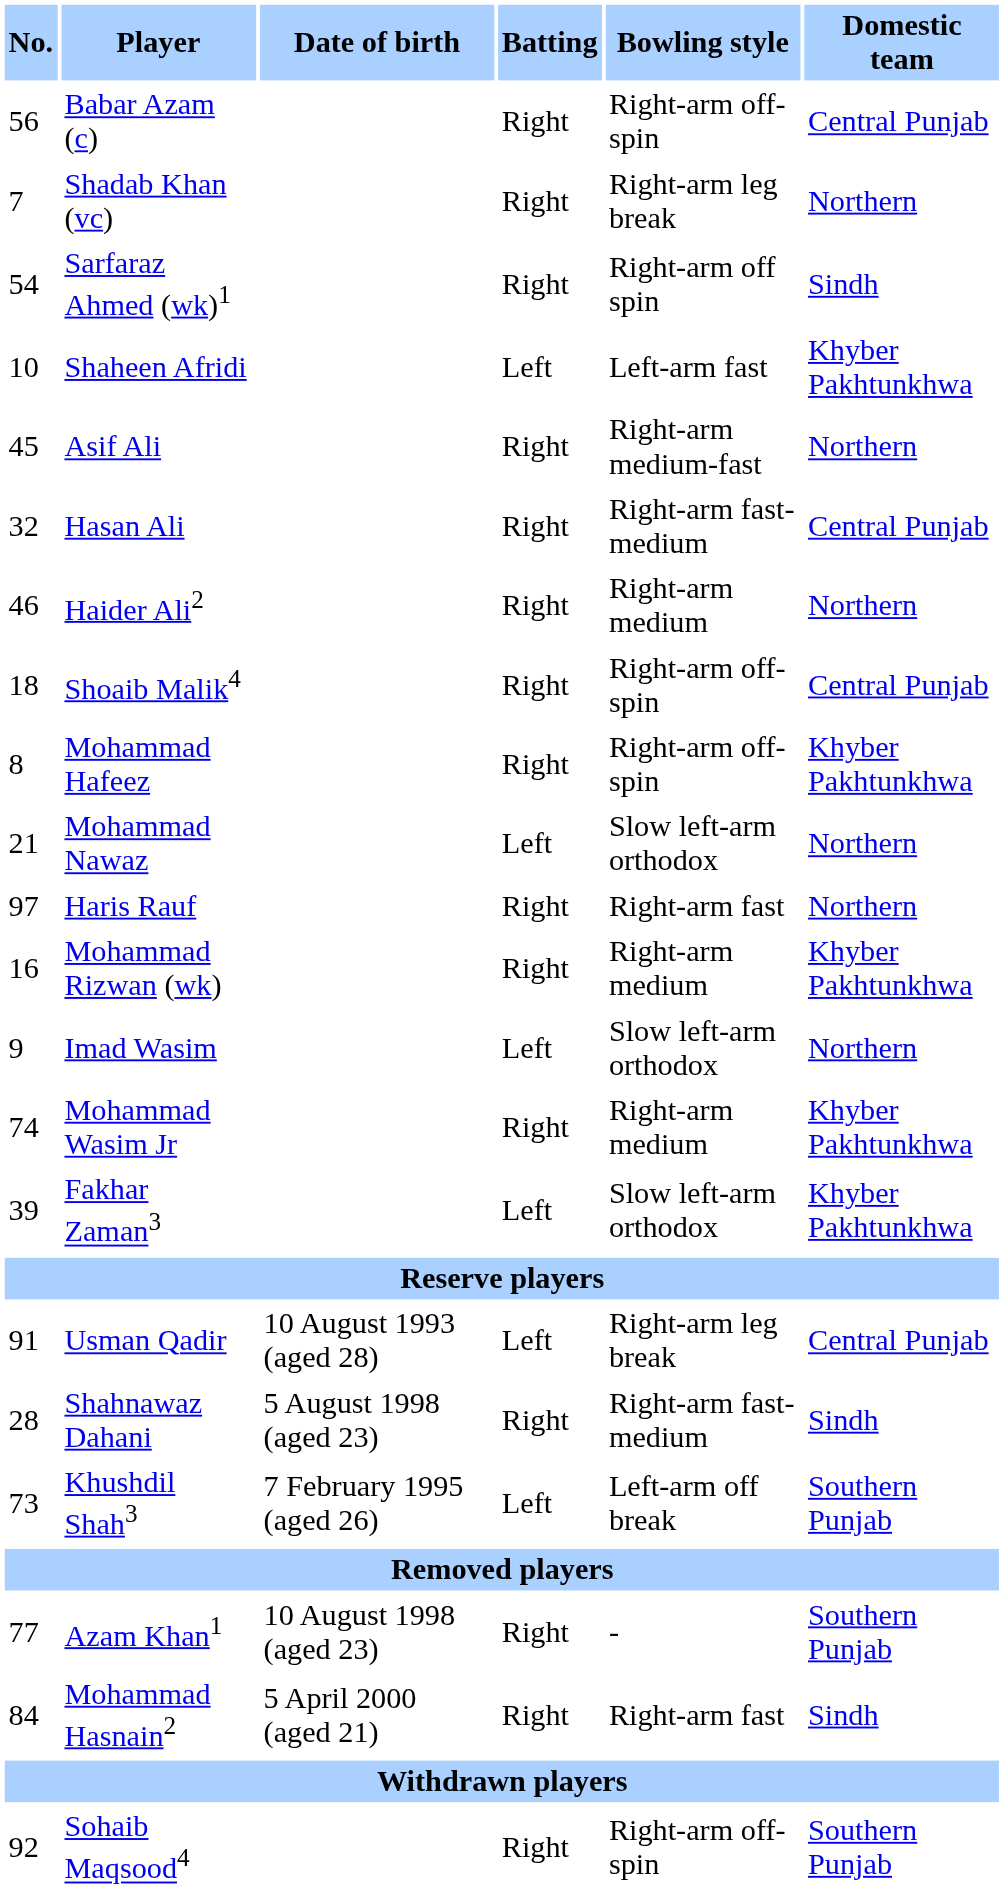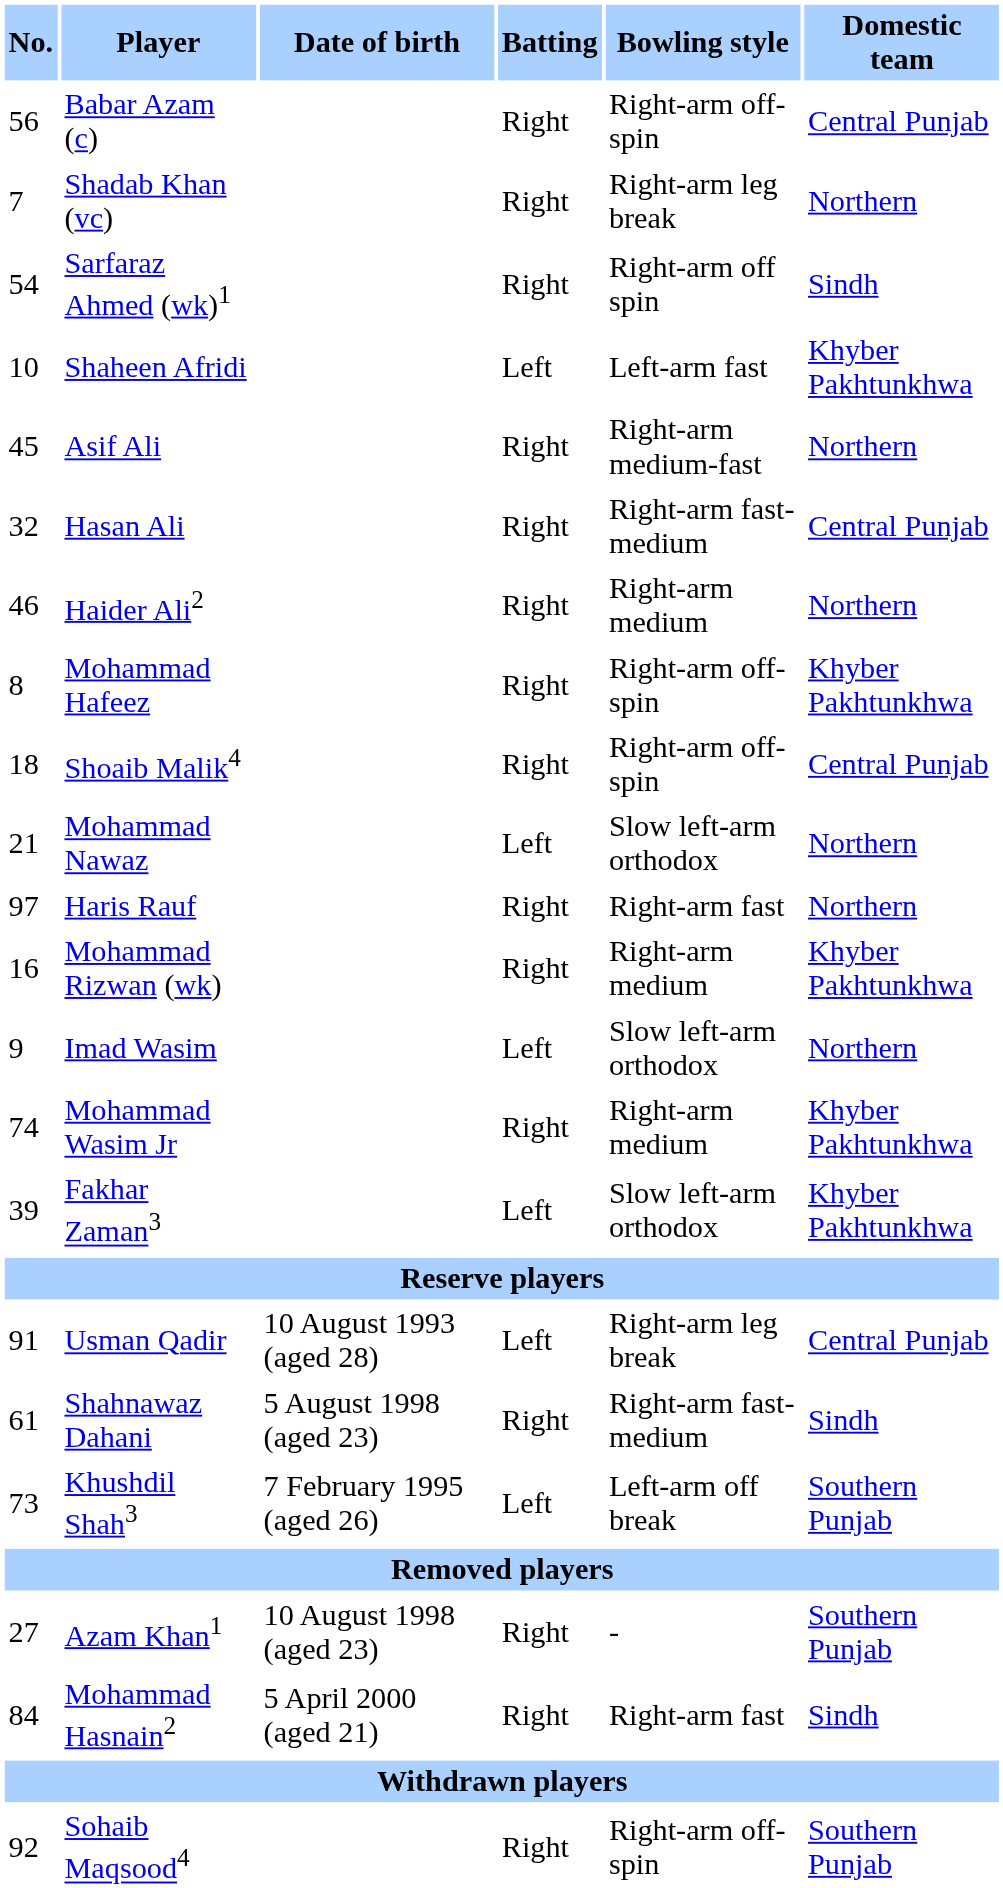rows swapped: Mohammad Hafeez <-> Shoaib Malik4
Shahnawaz Dahani | No.: 28 -> 61
Azam Khan1 | No.: 77 -> 27
